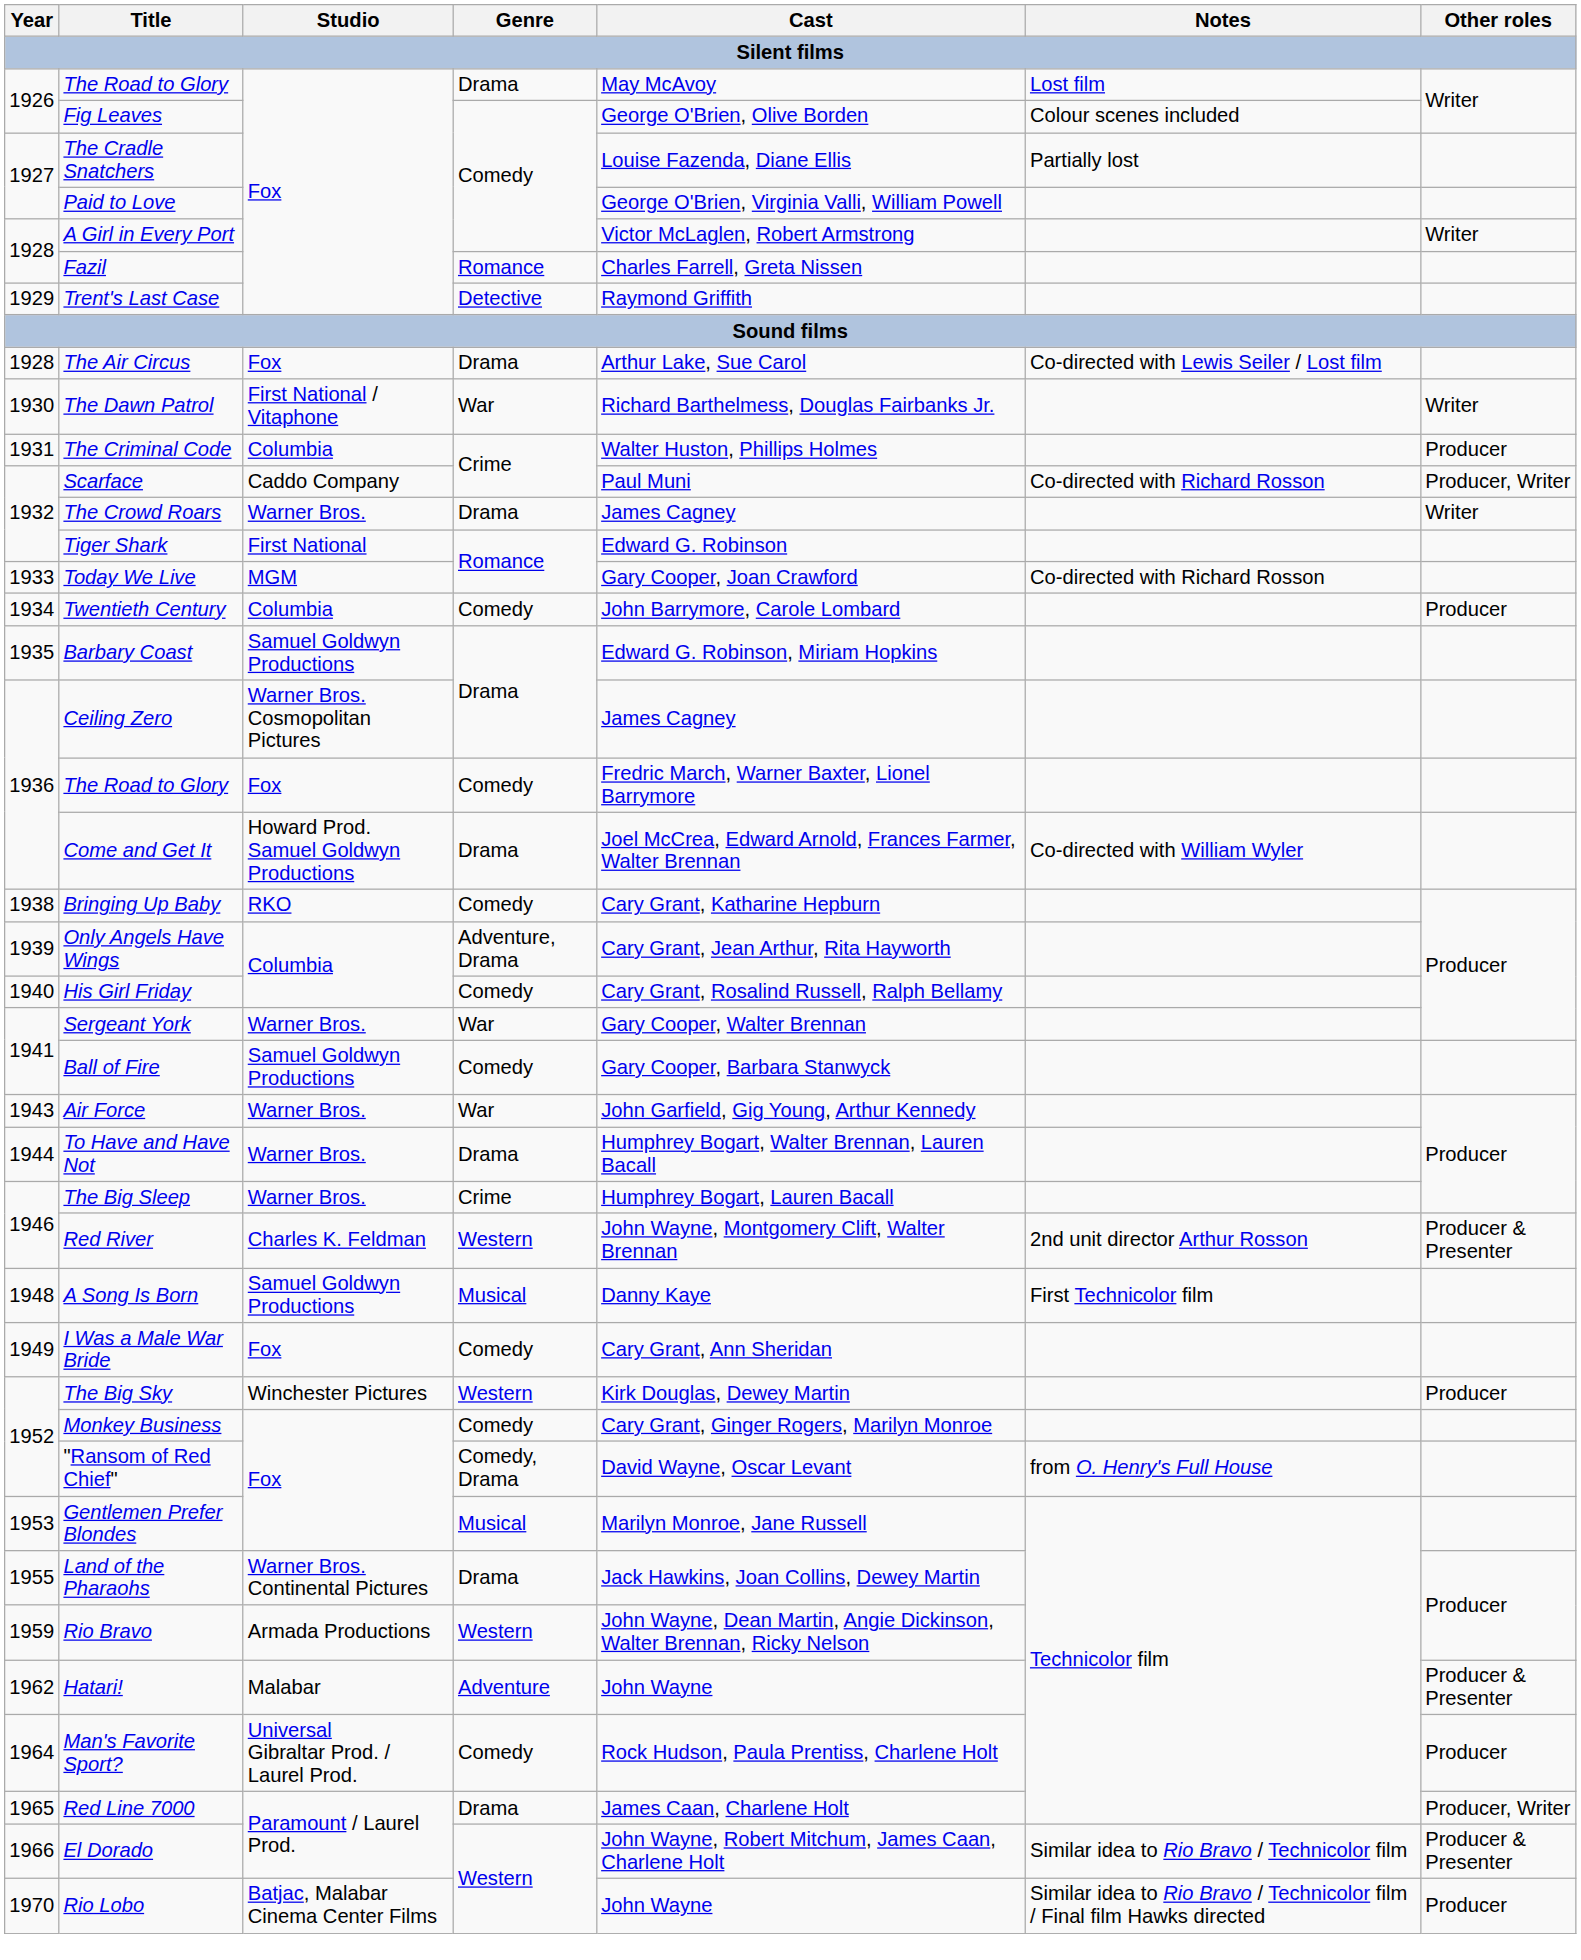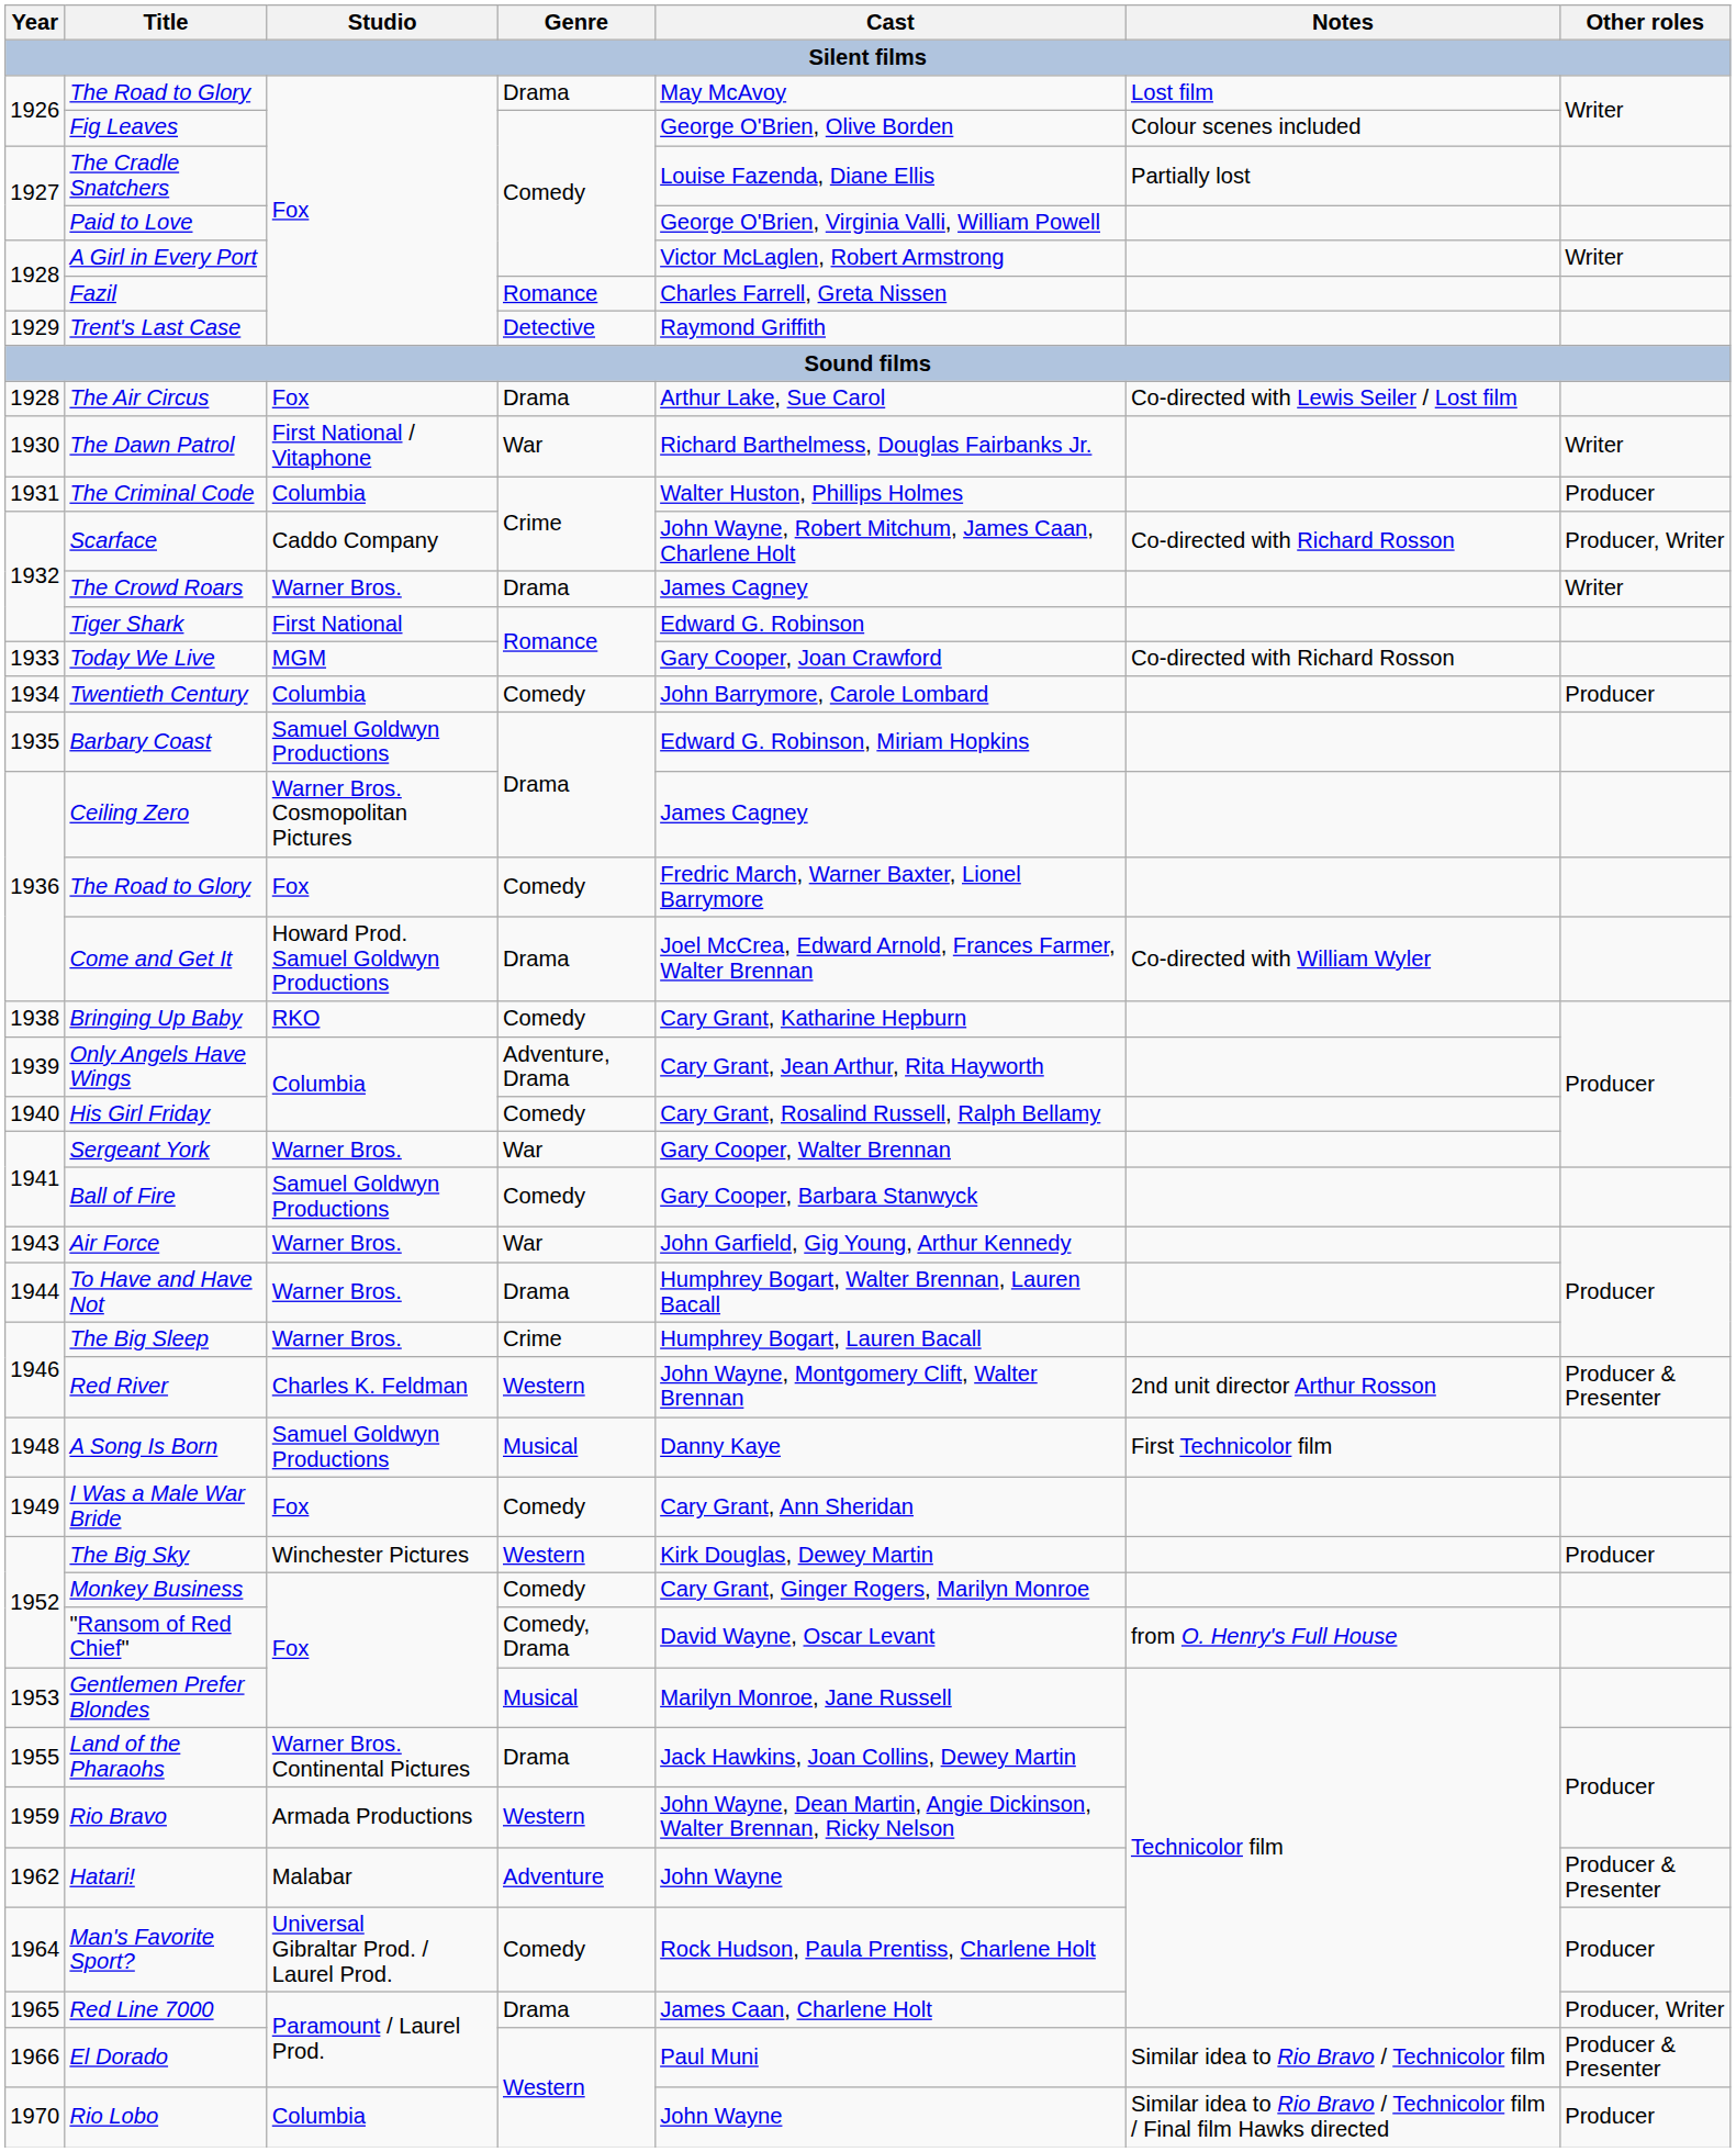Scarface | Cast: Paul Muni -> John Wayne, Robert Mitchum, James Caan, Charlene Holt
El Dorado | Cast: John Wayne, Robert Mitchum, James Caan, Charlene Holt -> Paul Muni
Rio Lobo | Studio: Batjac, Malabar Cinema Center Films -> Columbia
